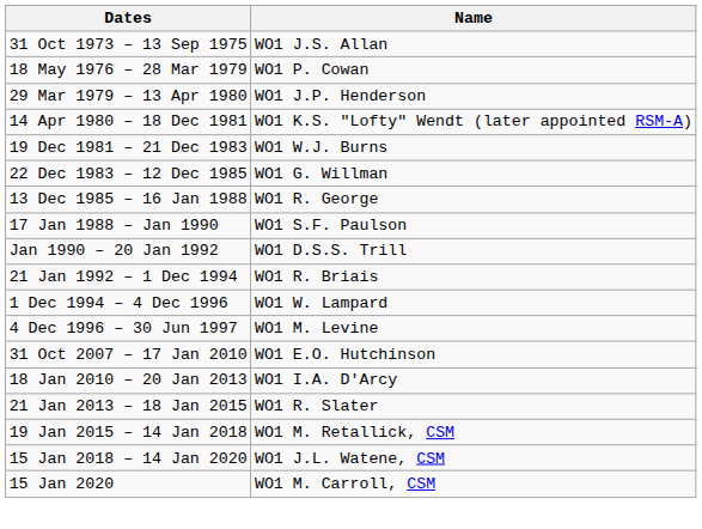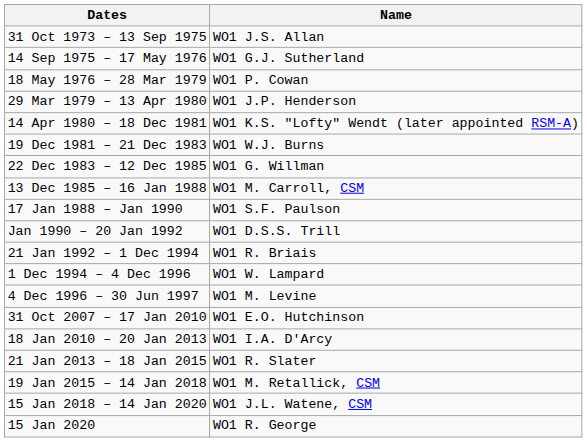+ row: 14 Sep 1975 – 17 May 1976 | WO1 G.J. Sutherland
13 Dec 1985 – 16 Jan 1988 | Name: WO1 R. George -> WO1 M. Carroll, CSM
15 Jan 2020 | Name: WO1 M. Carroll, CSM -> WO1 R. George
